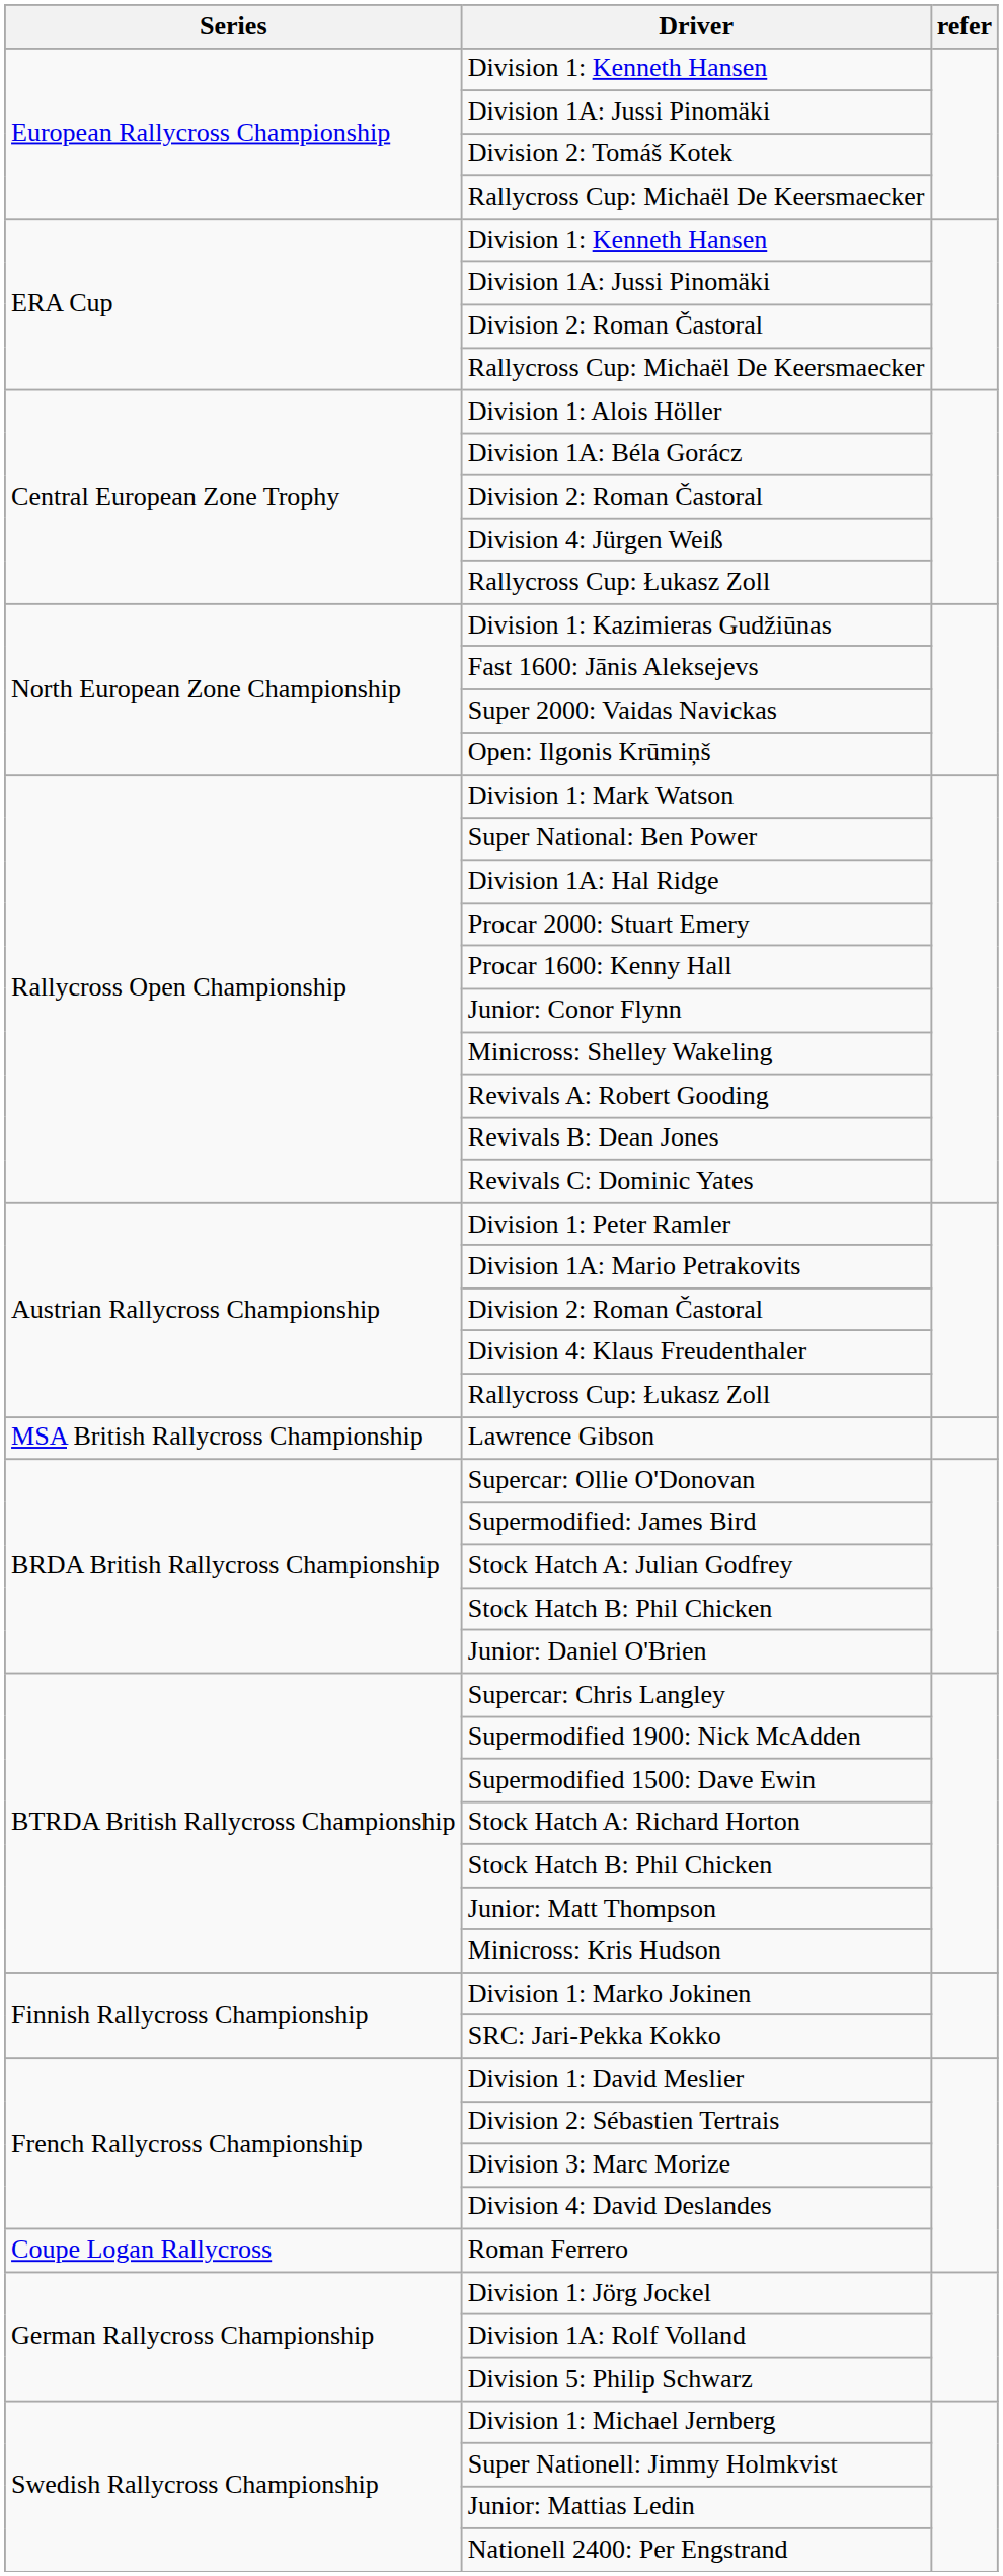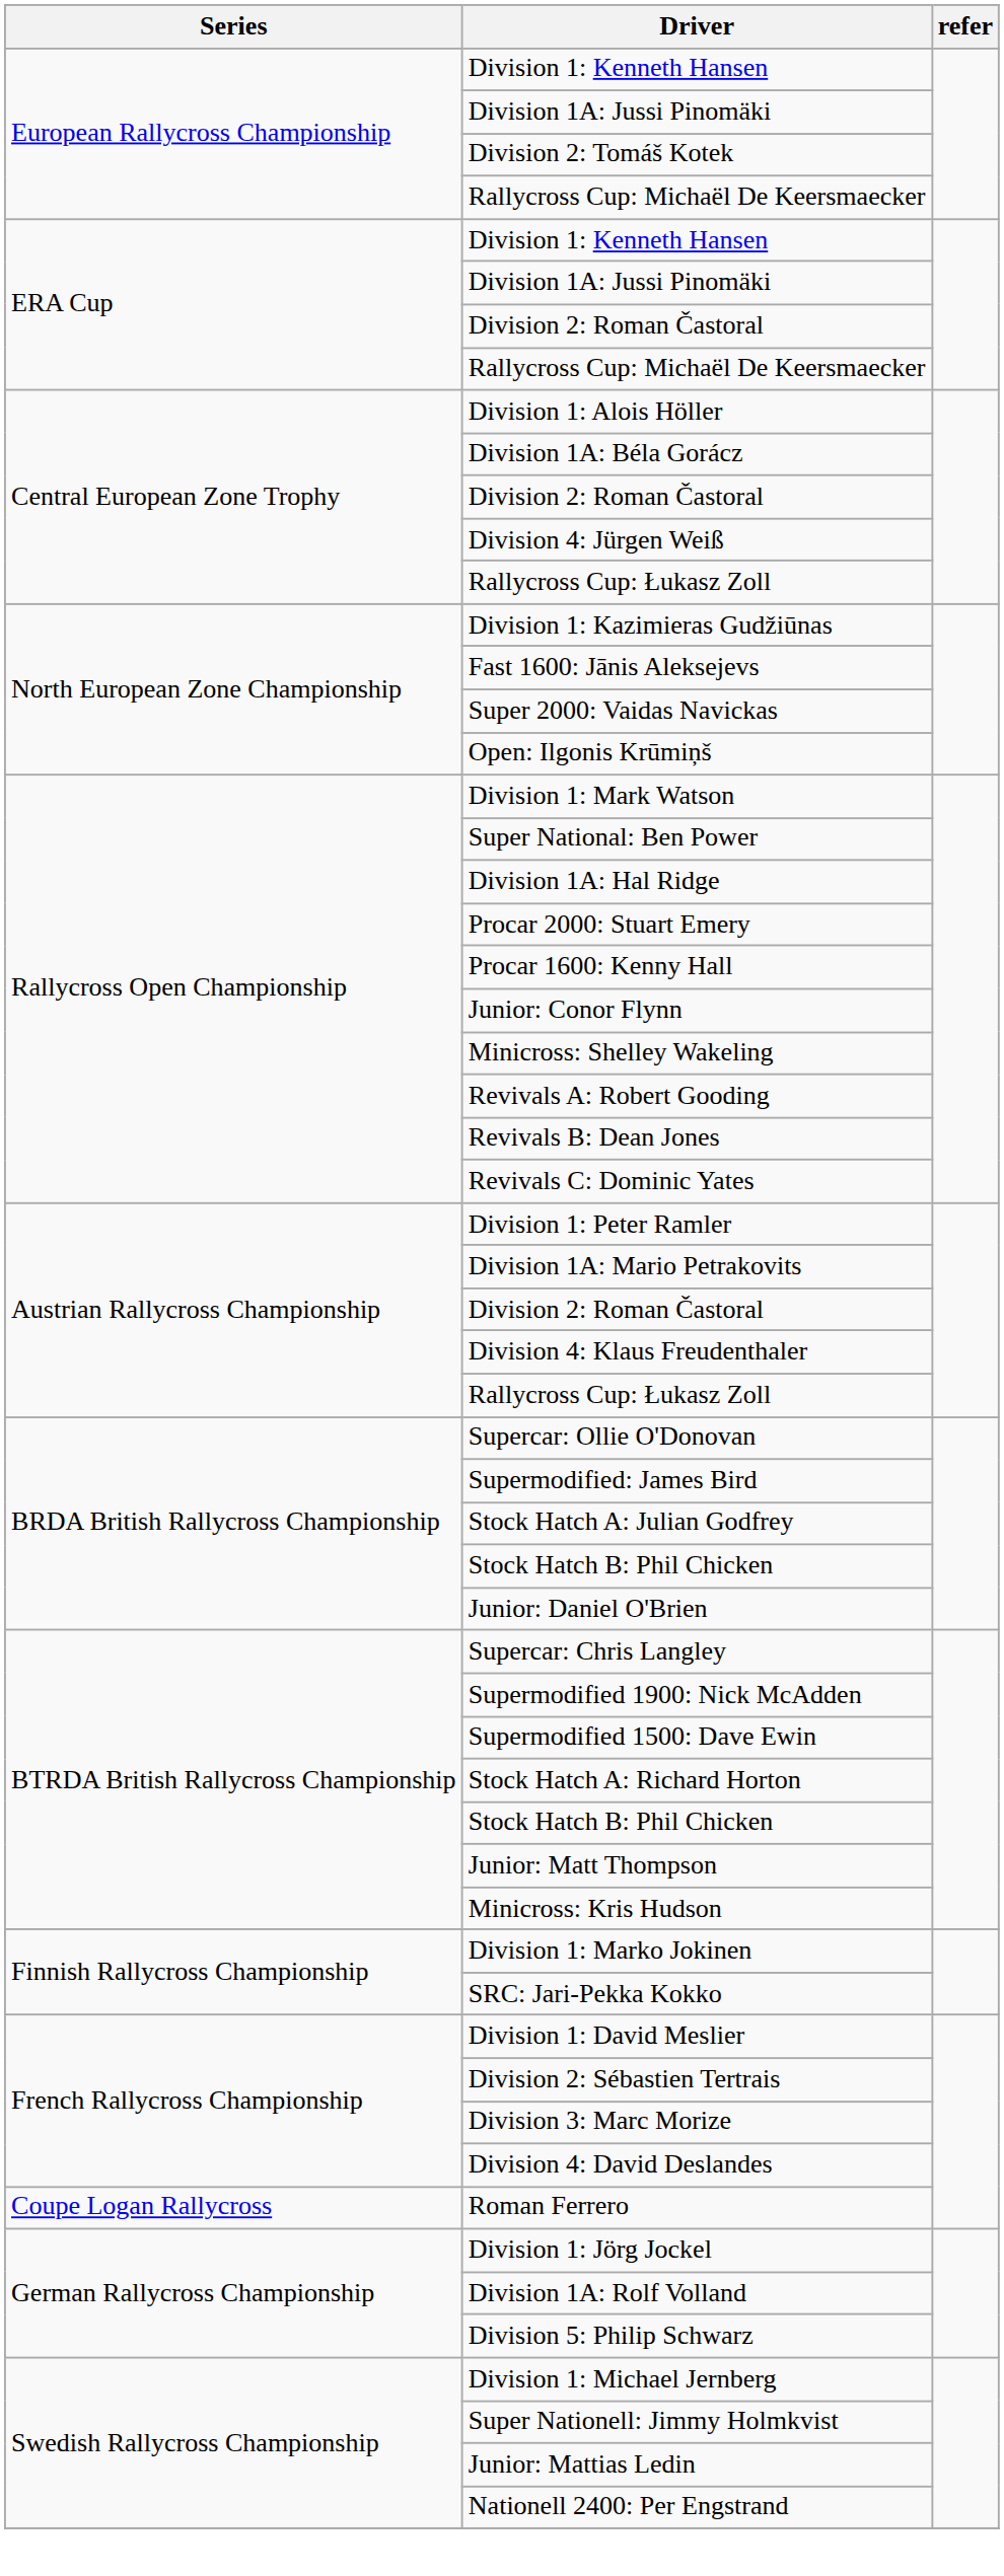- row: MSA British Rallycross Championship | Lawrence Gibson
